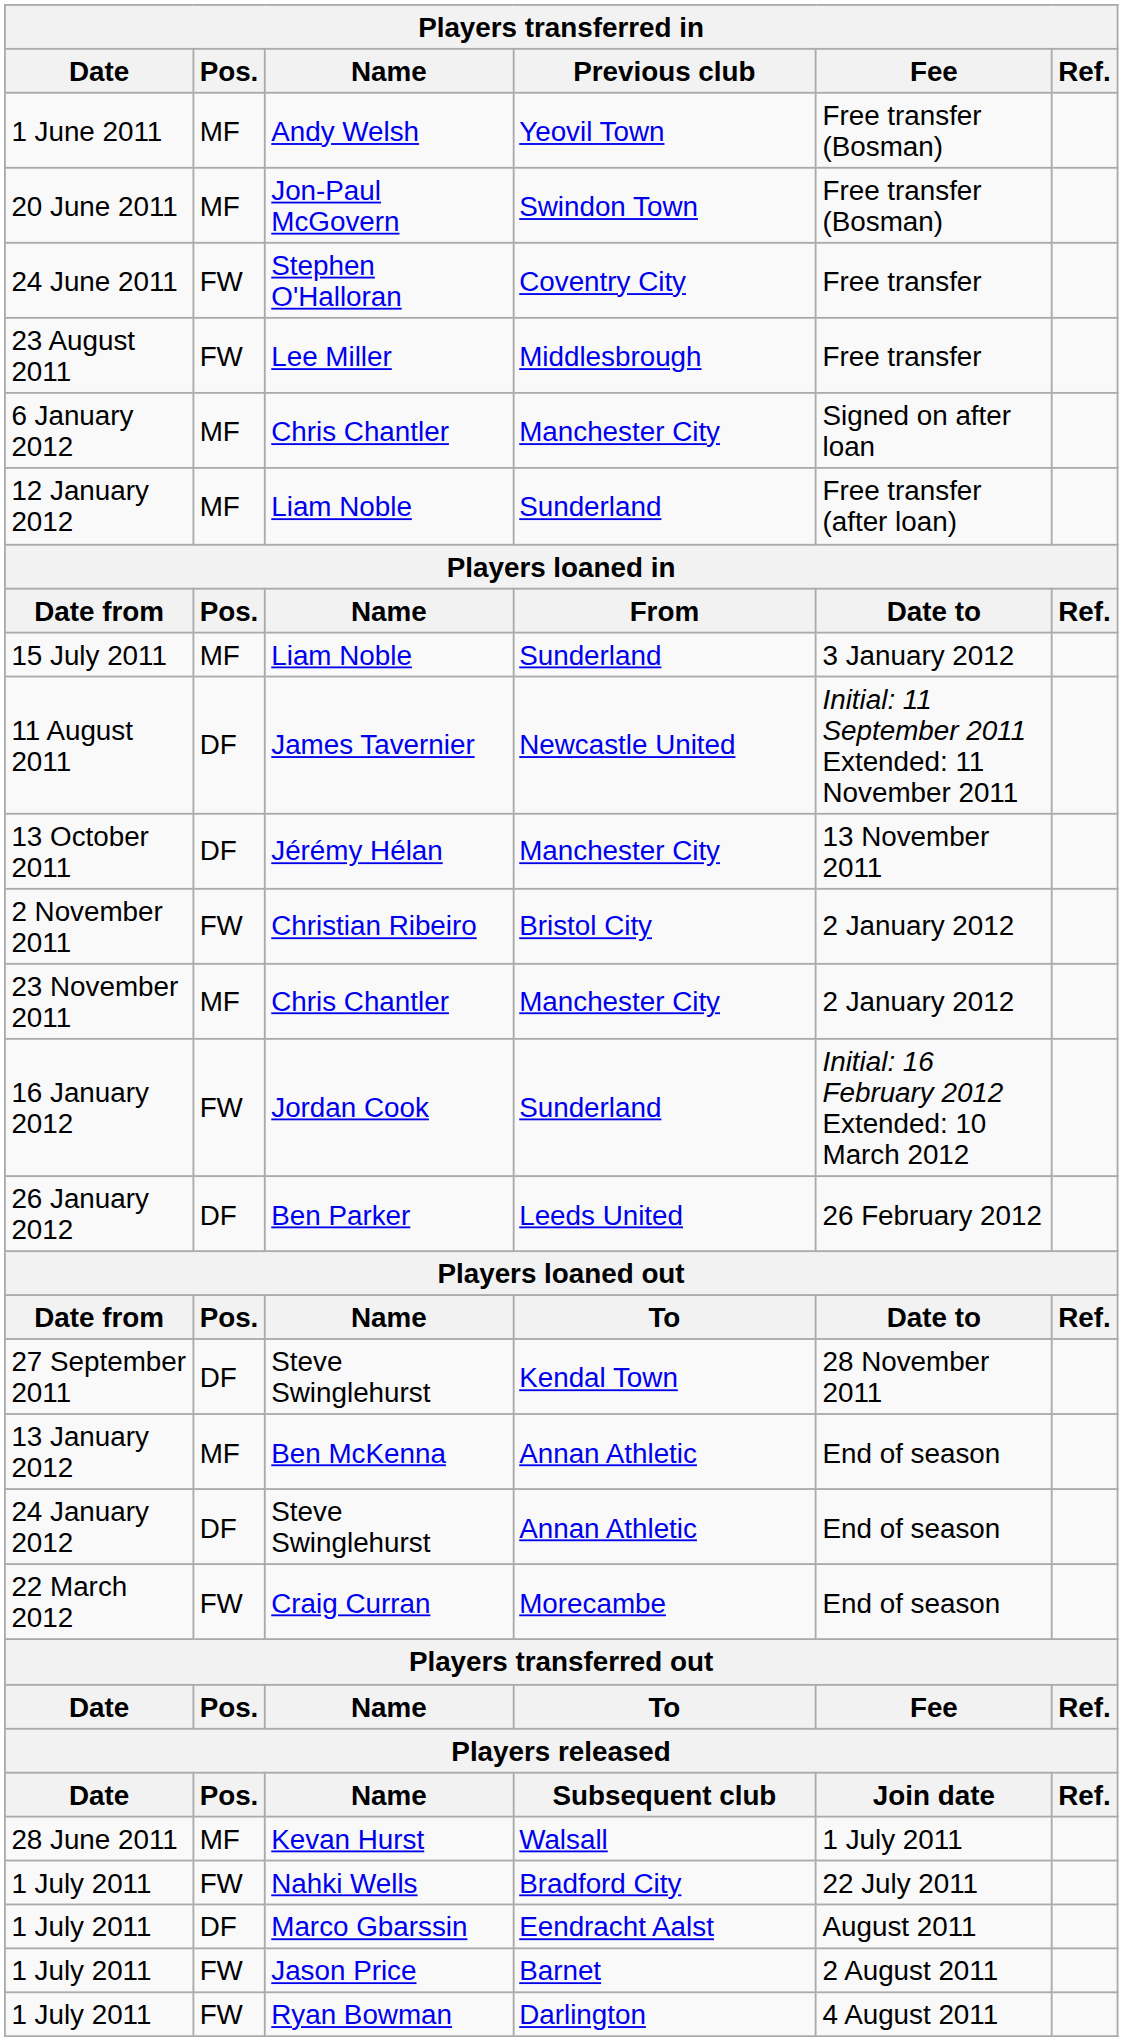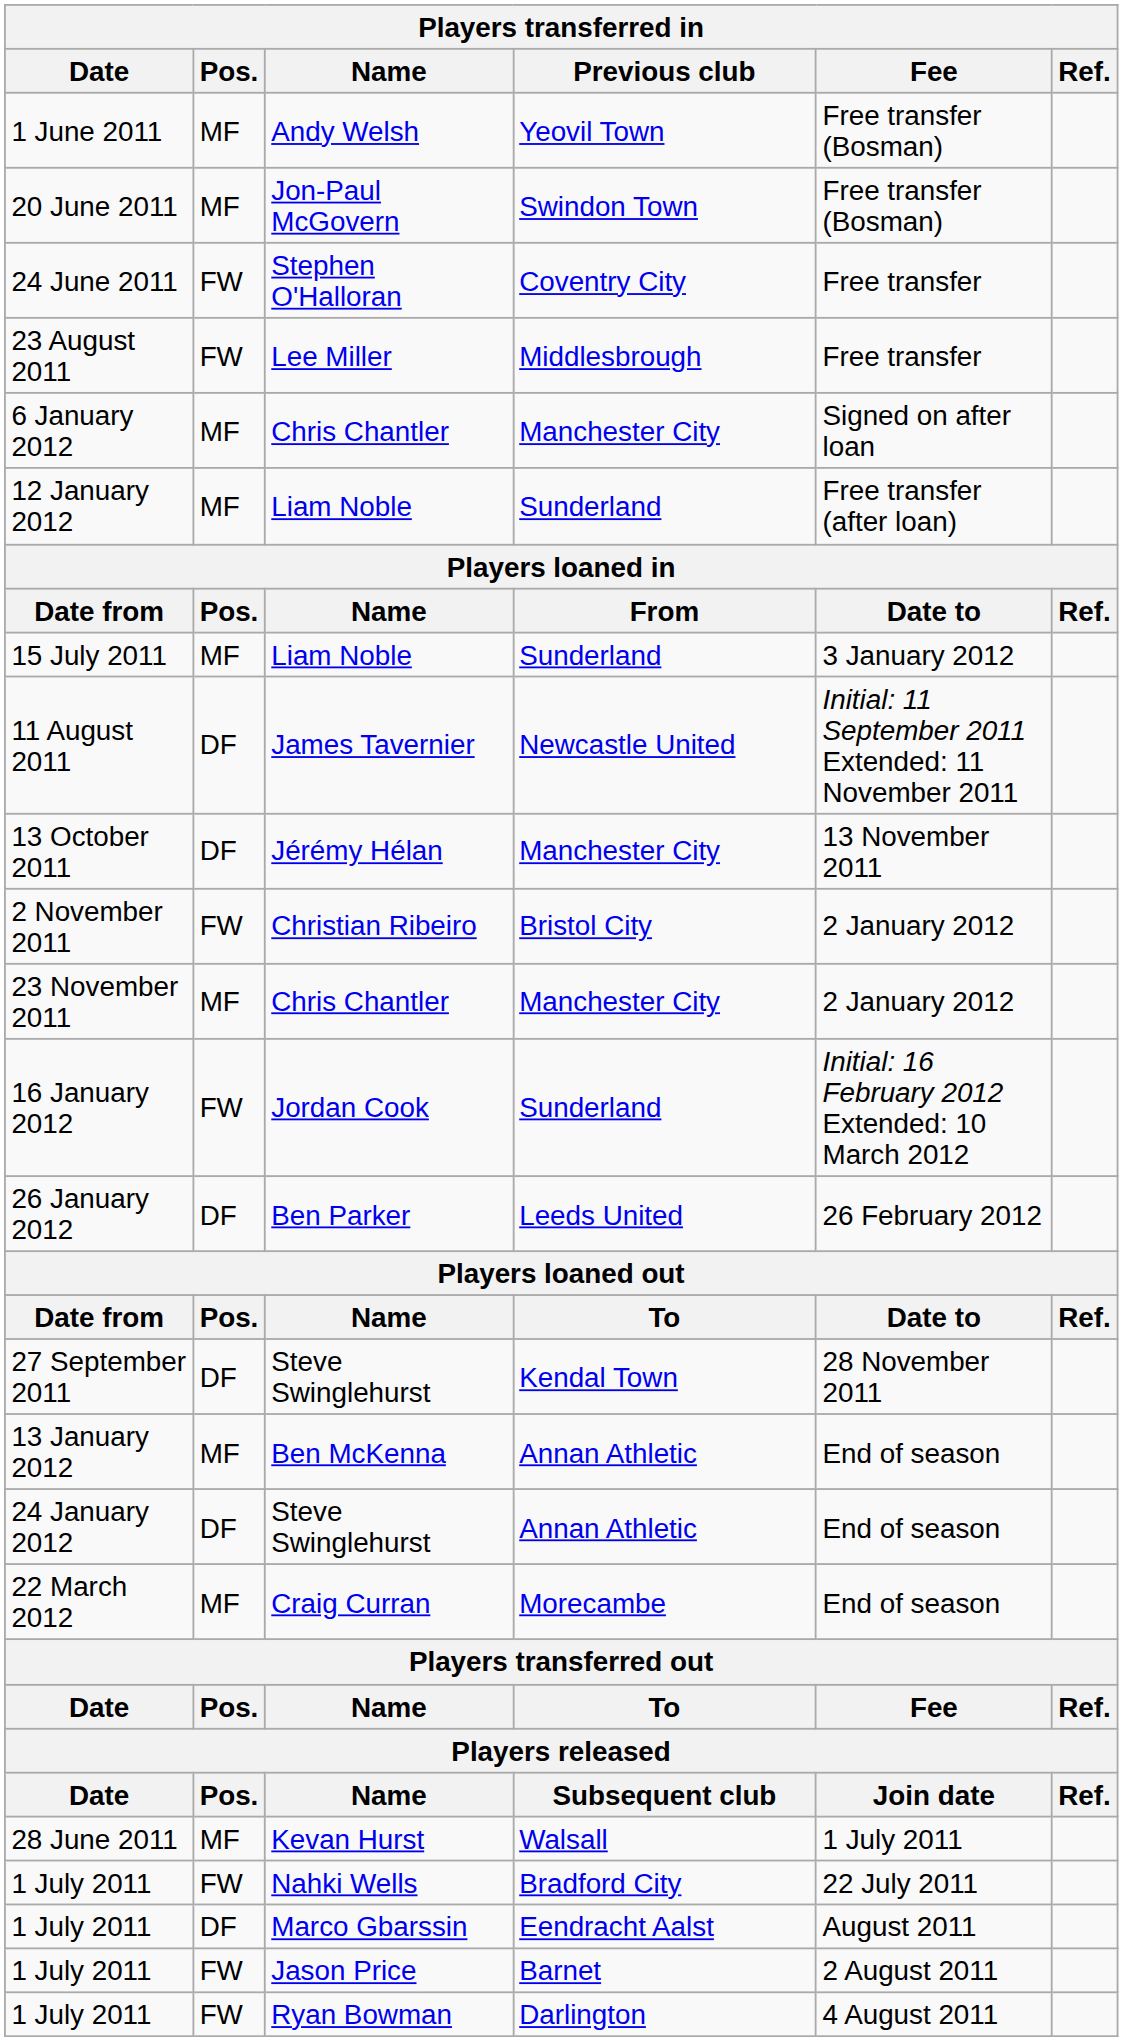22 March 2012 | Pos.: FW -> MF
